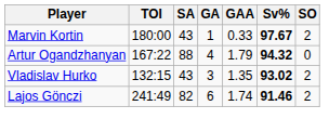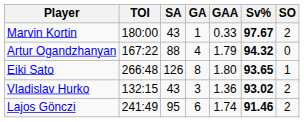+ row: Eiki Sato | 266:48 | 126 | 8 | 1.80 | 93.65 | 1
Vladislav Hurko | GAA: 1.35 -> 1.36
Lajos Gönczi | SA: 82 -> 95
